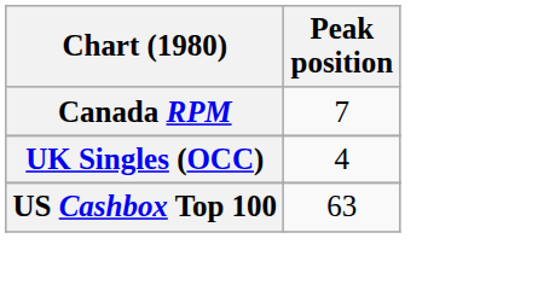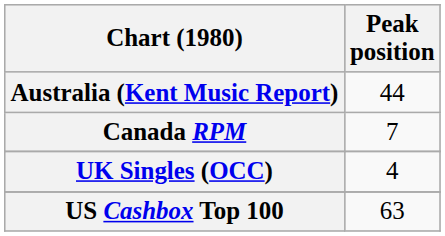+ row: Australia (Kent Music Report) | 44
